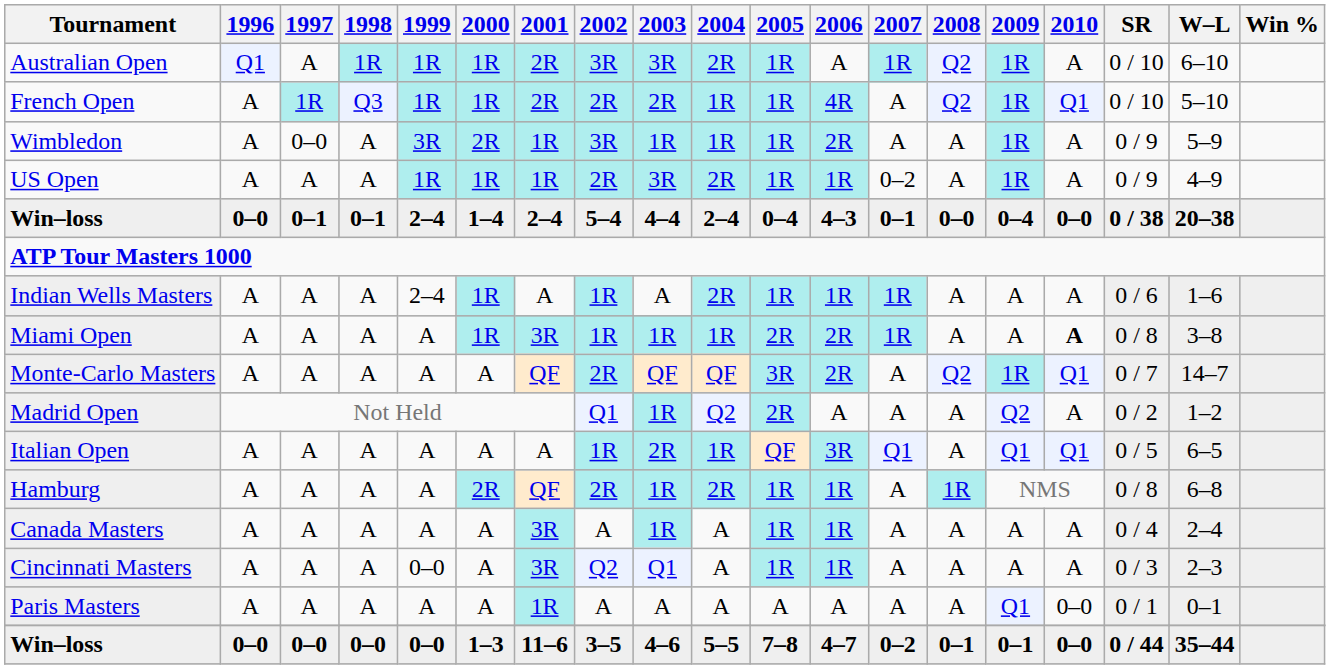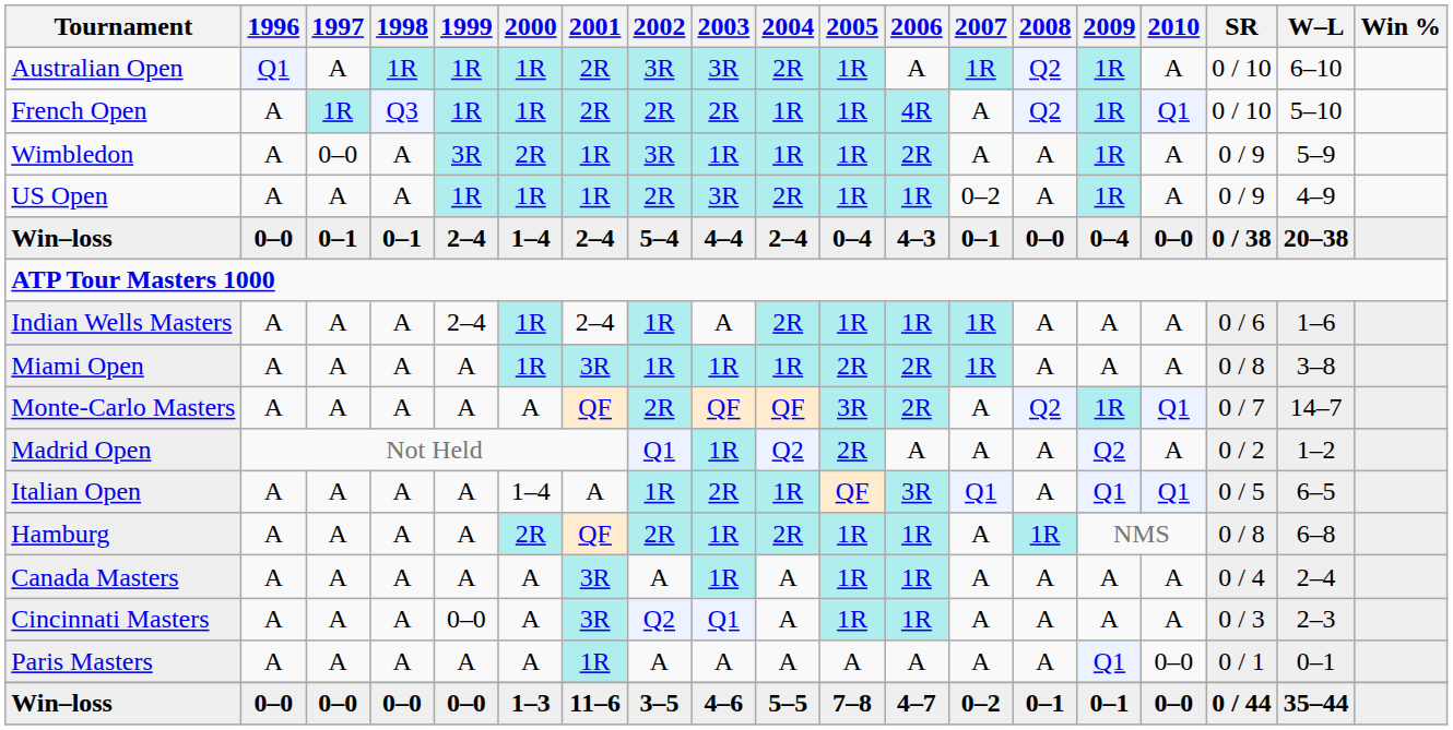Indian Wells Masters | 2001: A -> 2–4
Miami Open | 2010: bold -> normal
Italian Open | 2000: A -> 1–4
